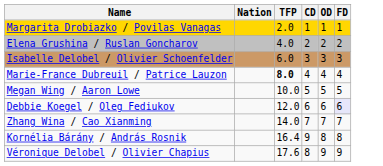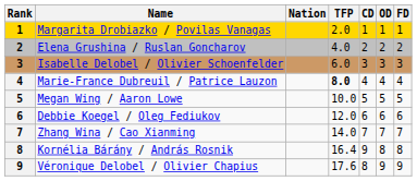+ column: Rank | 1 | 2 | 3 | 4 | 5 | 6 | 7 | 8 | 9
Debbie Koegel / Oleg Fediukov | FD: lavender background -> no background
